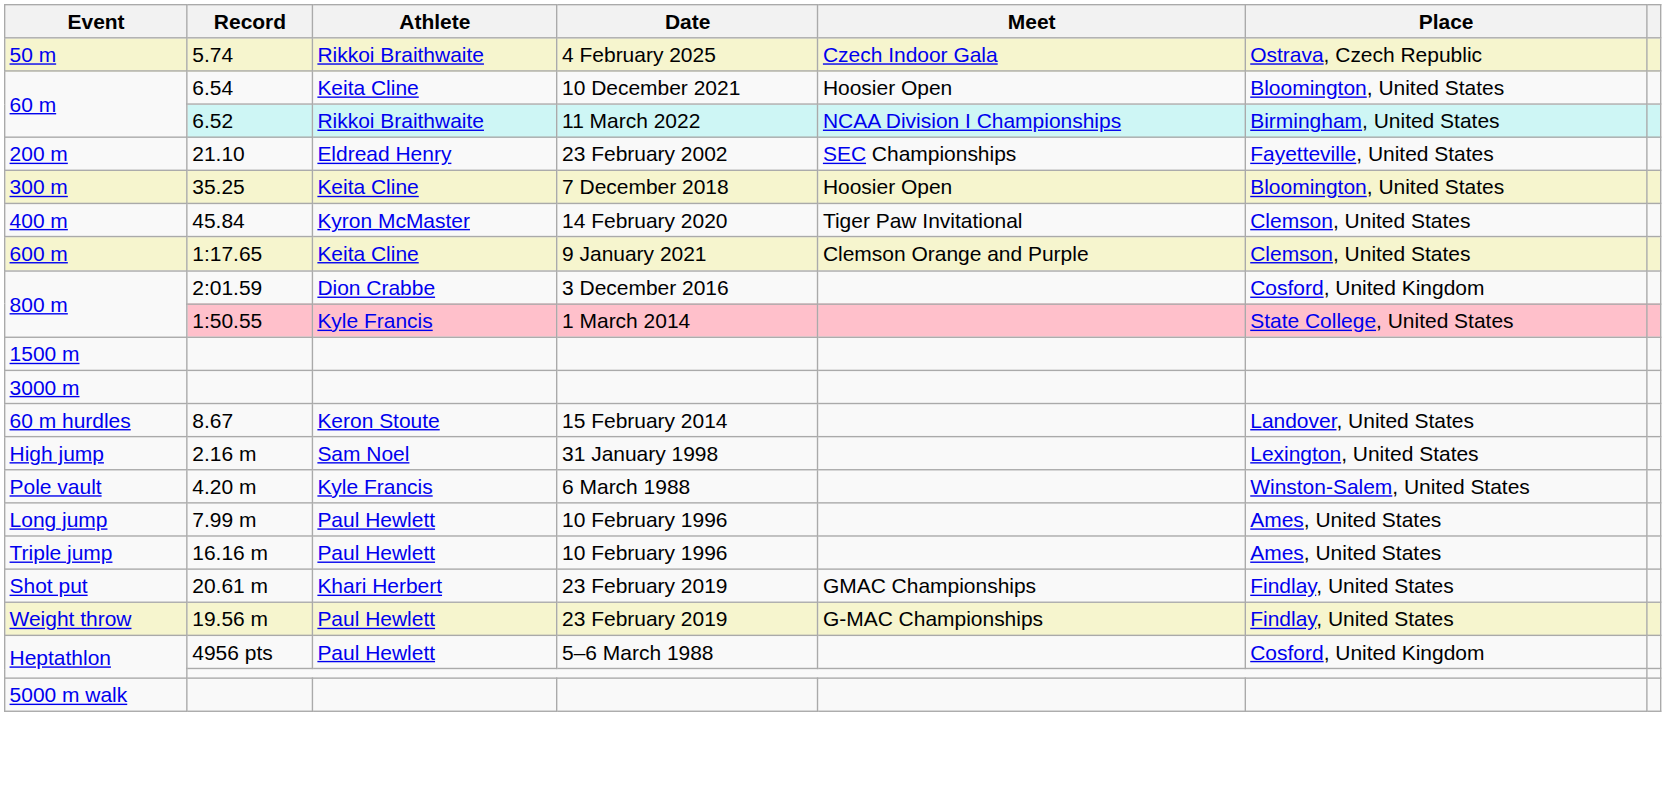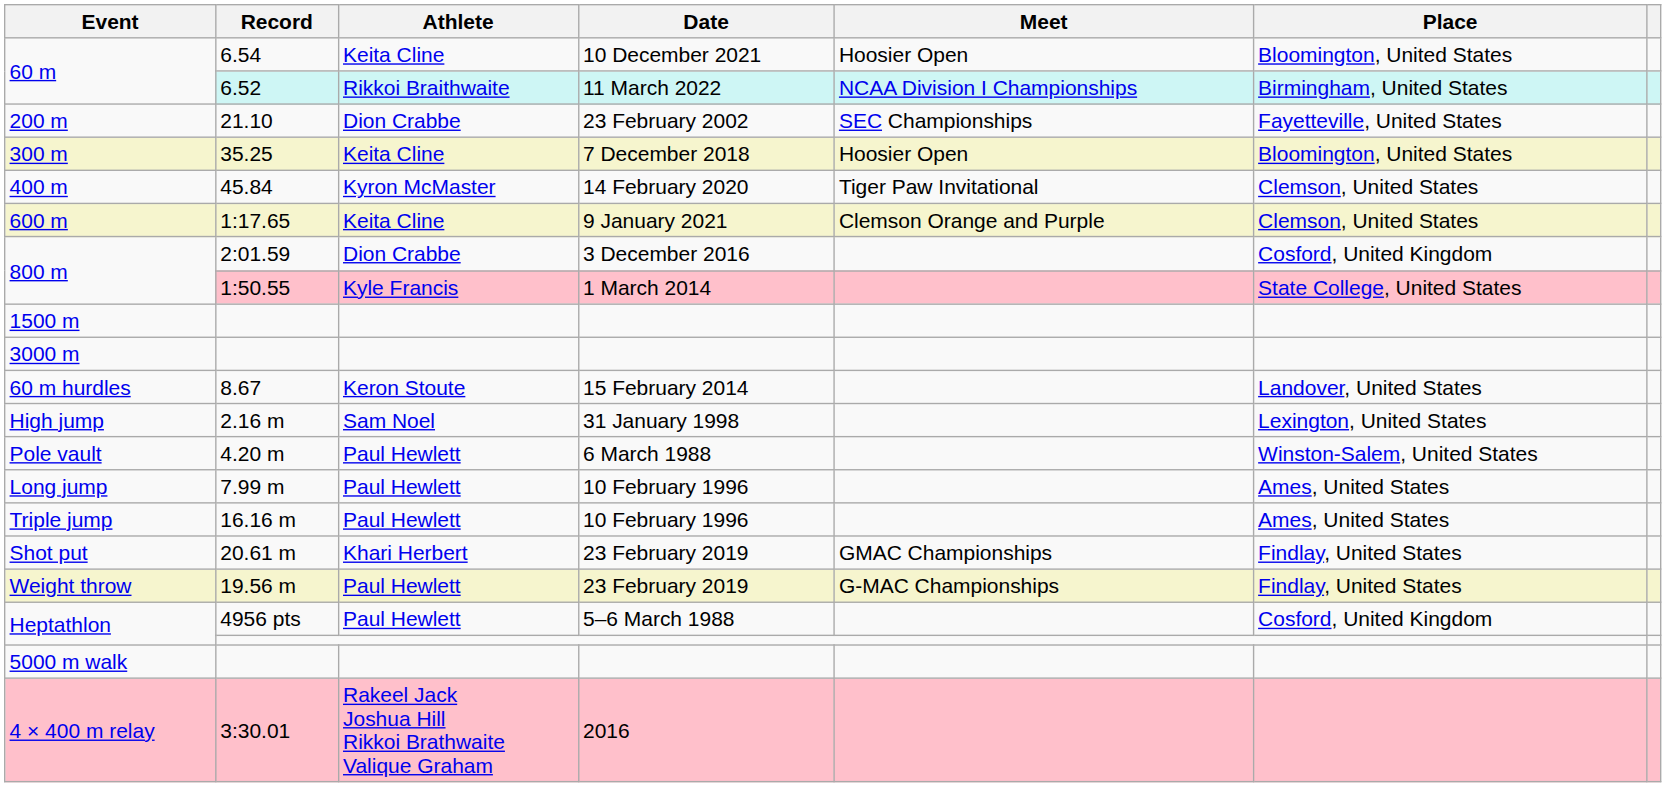- row: 50 m | 5.74 | Rikkoi Braithwaite | 4 February 2025 | Czech Indoor Gala | Ostrava, Czech Republic
200 m | Athlete: Eldread Henry -> Dion Crabbe
Pole vault | Athlete: Kyle Francis -> Paul Hewlett
+ row: 4 × 400 m relay | 3:30.01 | Rakeel Jack Joshua Hill Rikkoi Brathwaite Valique Graham | 2016
